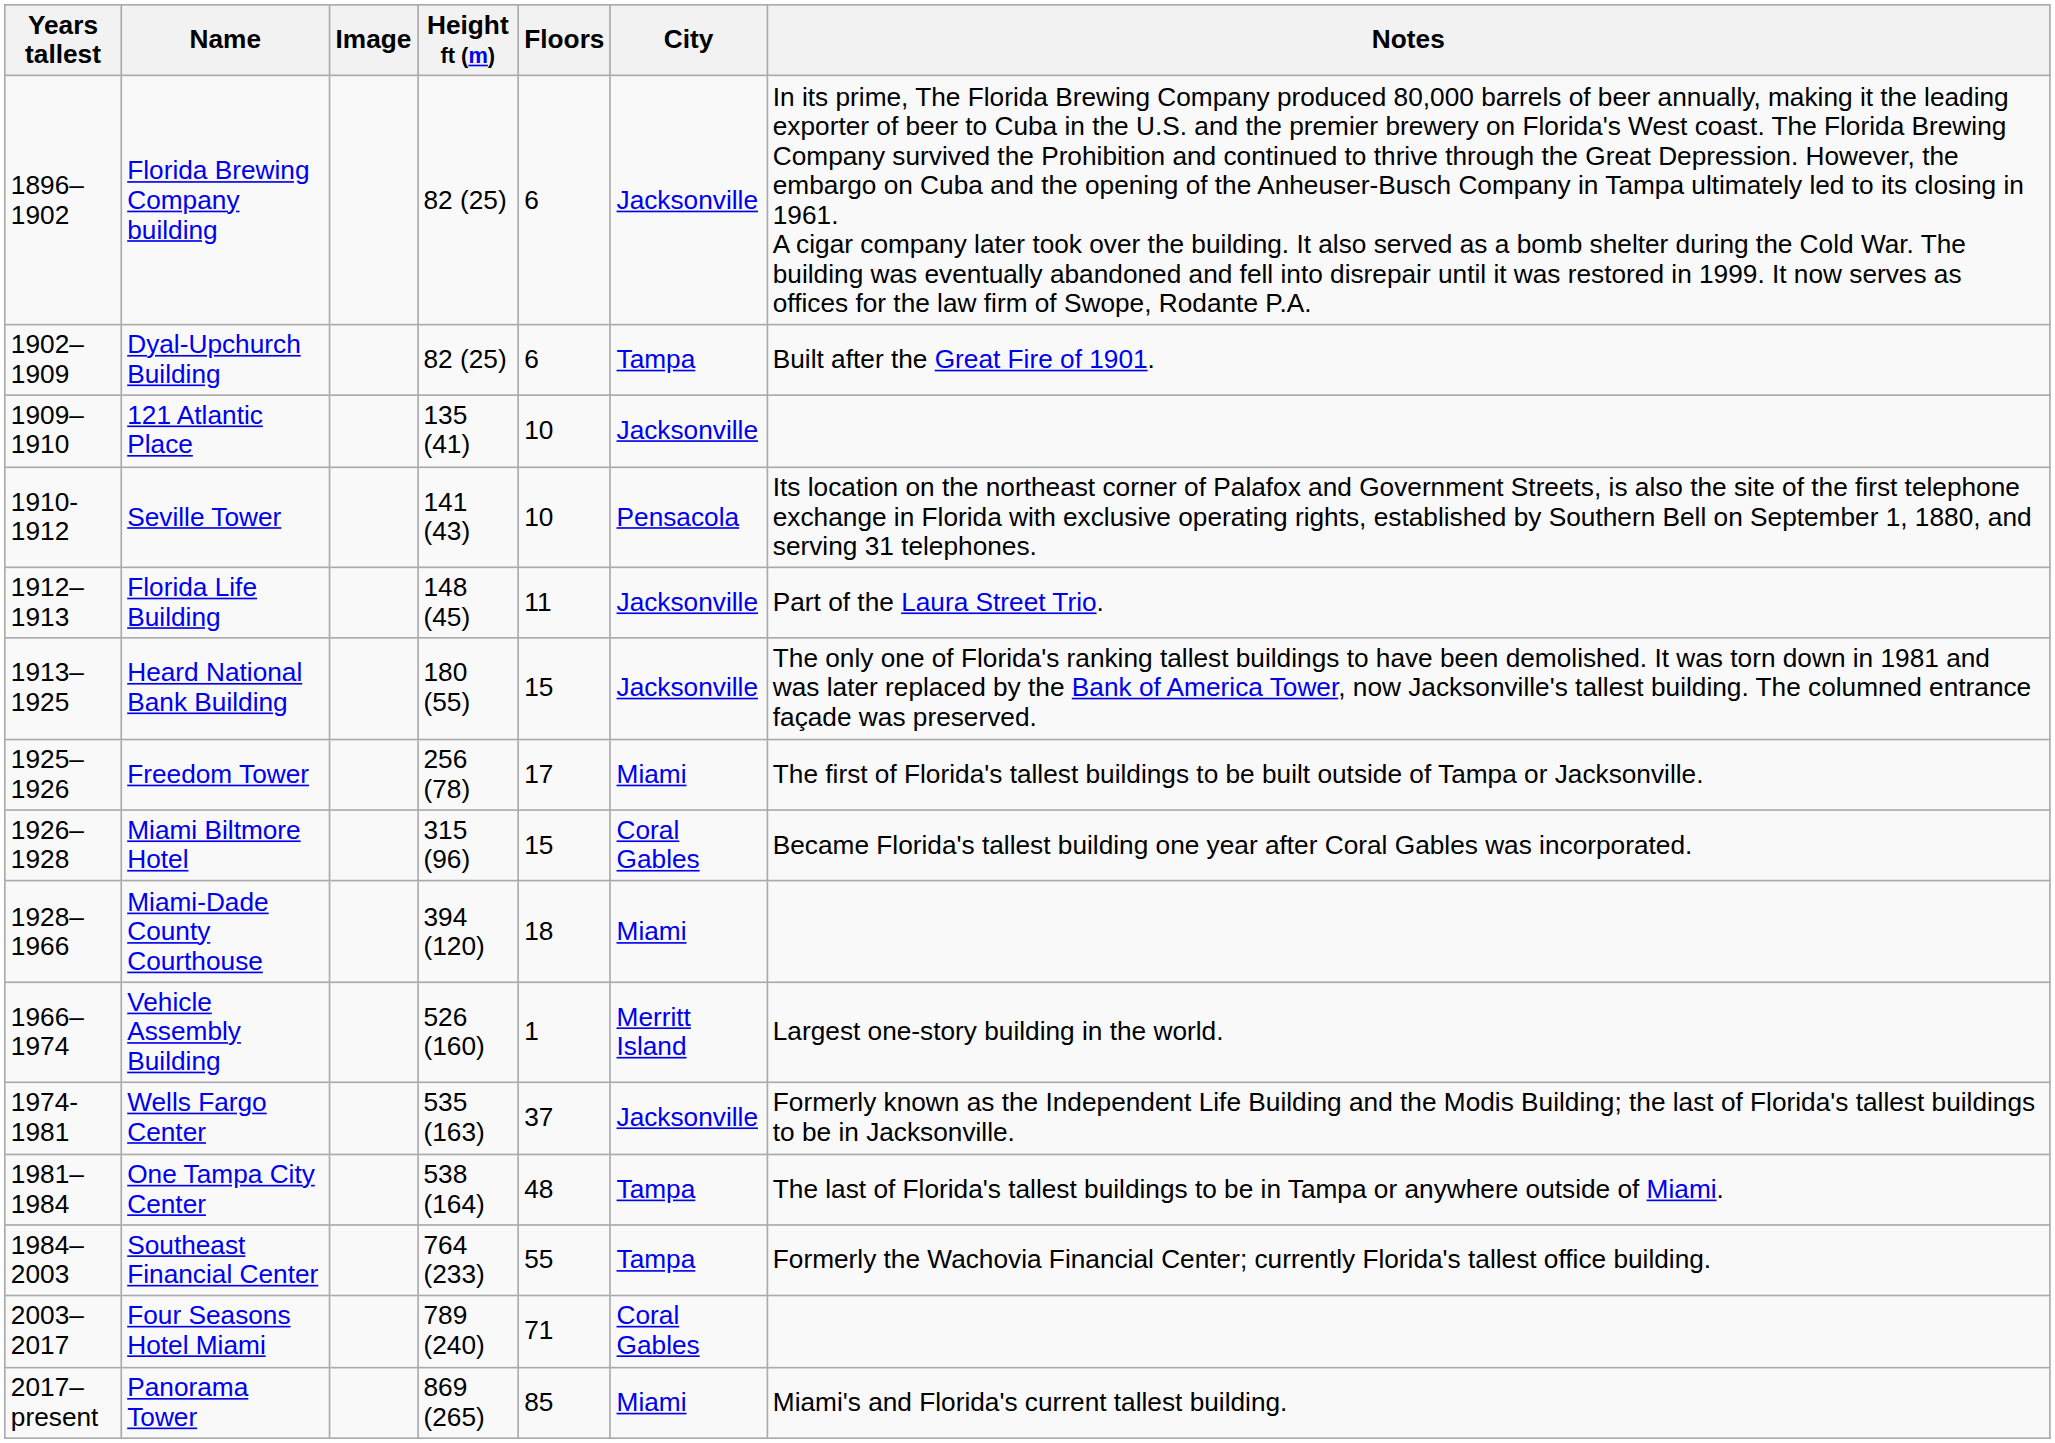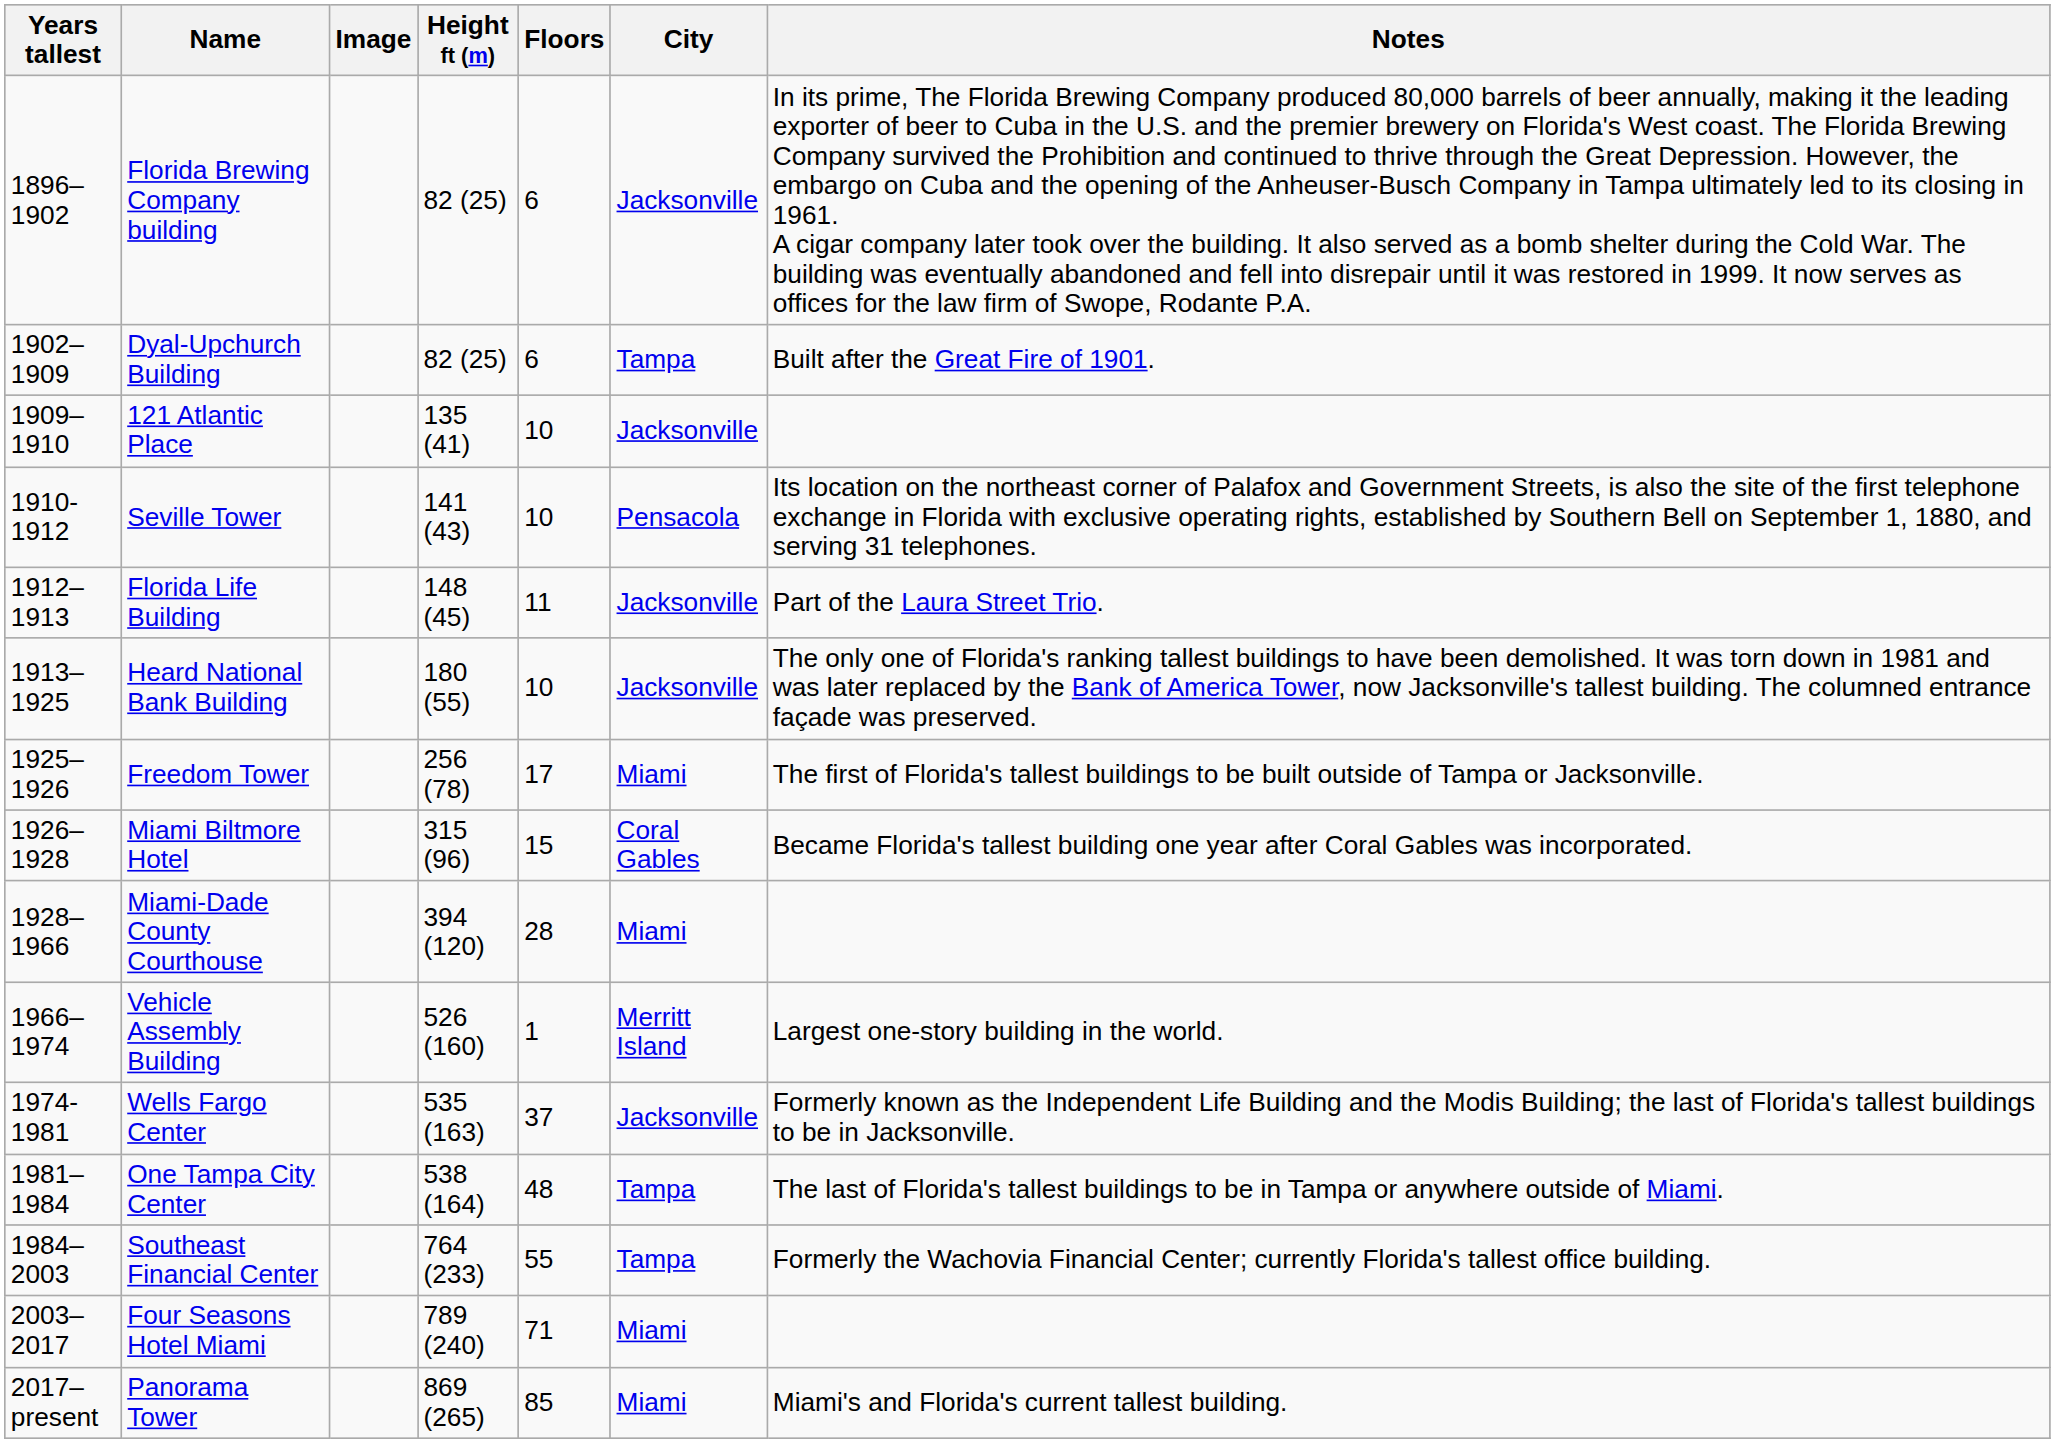Heard National Bank Building | Floors: 15 -> 10
Miami-Dade County Courthouse | Floors: 18 -> 28
Four Seasons Hotel Miami | City: Coral Gables -> Miami
